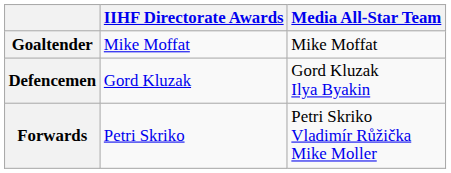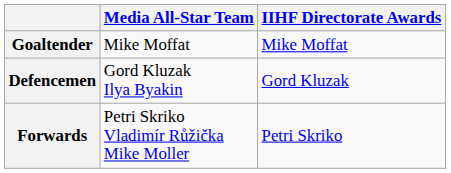columns swapped: IIHF Directorate Awards <-> Media All-Star Team
